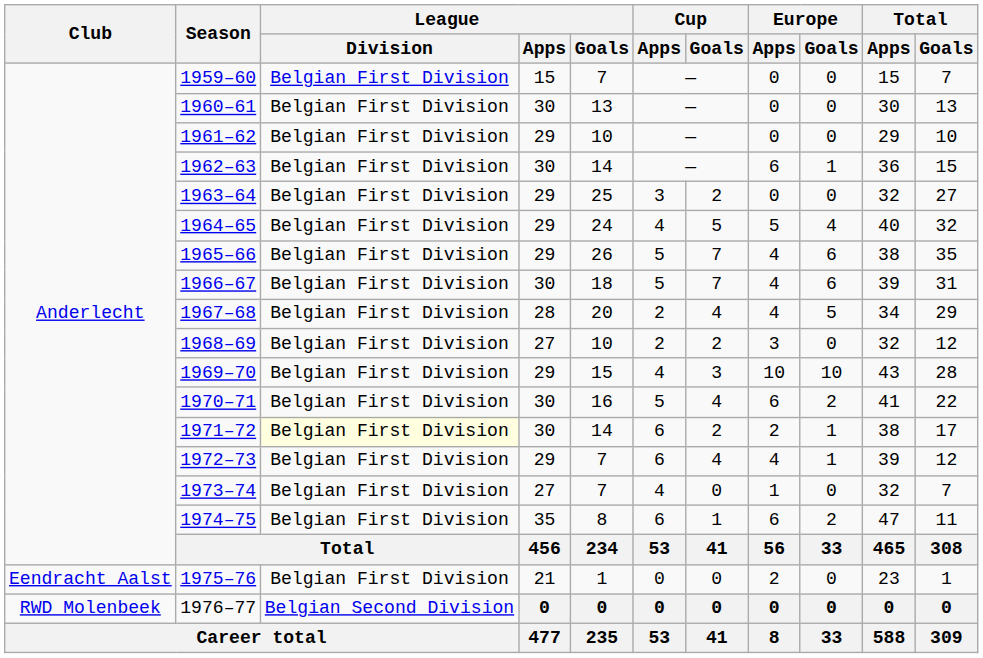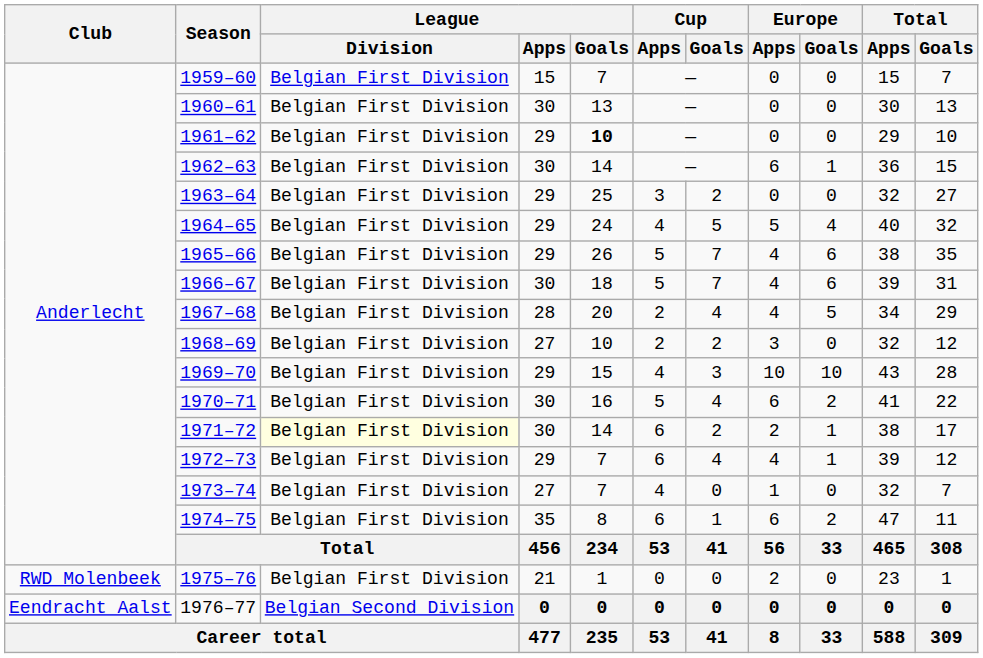1961–62 | League / Goals: normal -> bold
1975–76 | Club: Eendracht Aalst -> RWD Molenbeek
1976–77 | Club: RWD Molenbeek -> Eendracht Aalst
